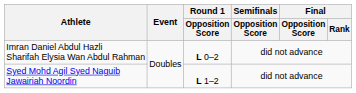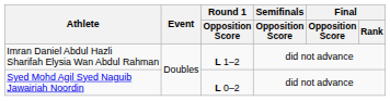Imran Daniel Abdul Hazli Sharifah Elysia Wan Abdul Rahman | Round 1 / Opposition Score: L 0–2 -> L 1–2
Syed Mohd Agil Syed Naguib Jawairiah Noordin | Round 1 / Opposition Score: L 1–2 -> L 0–2
